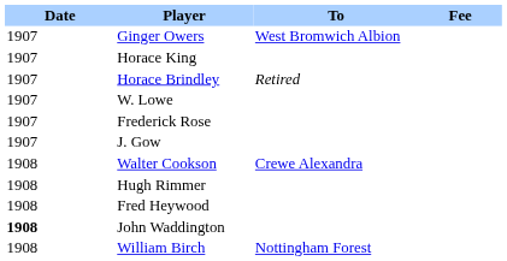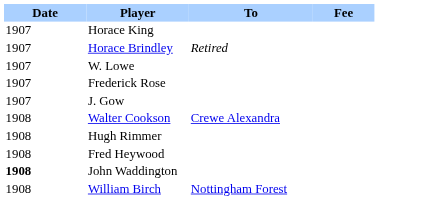- row: 1907 | Ginger Owers | West Bromwich Albion
